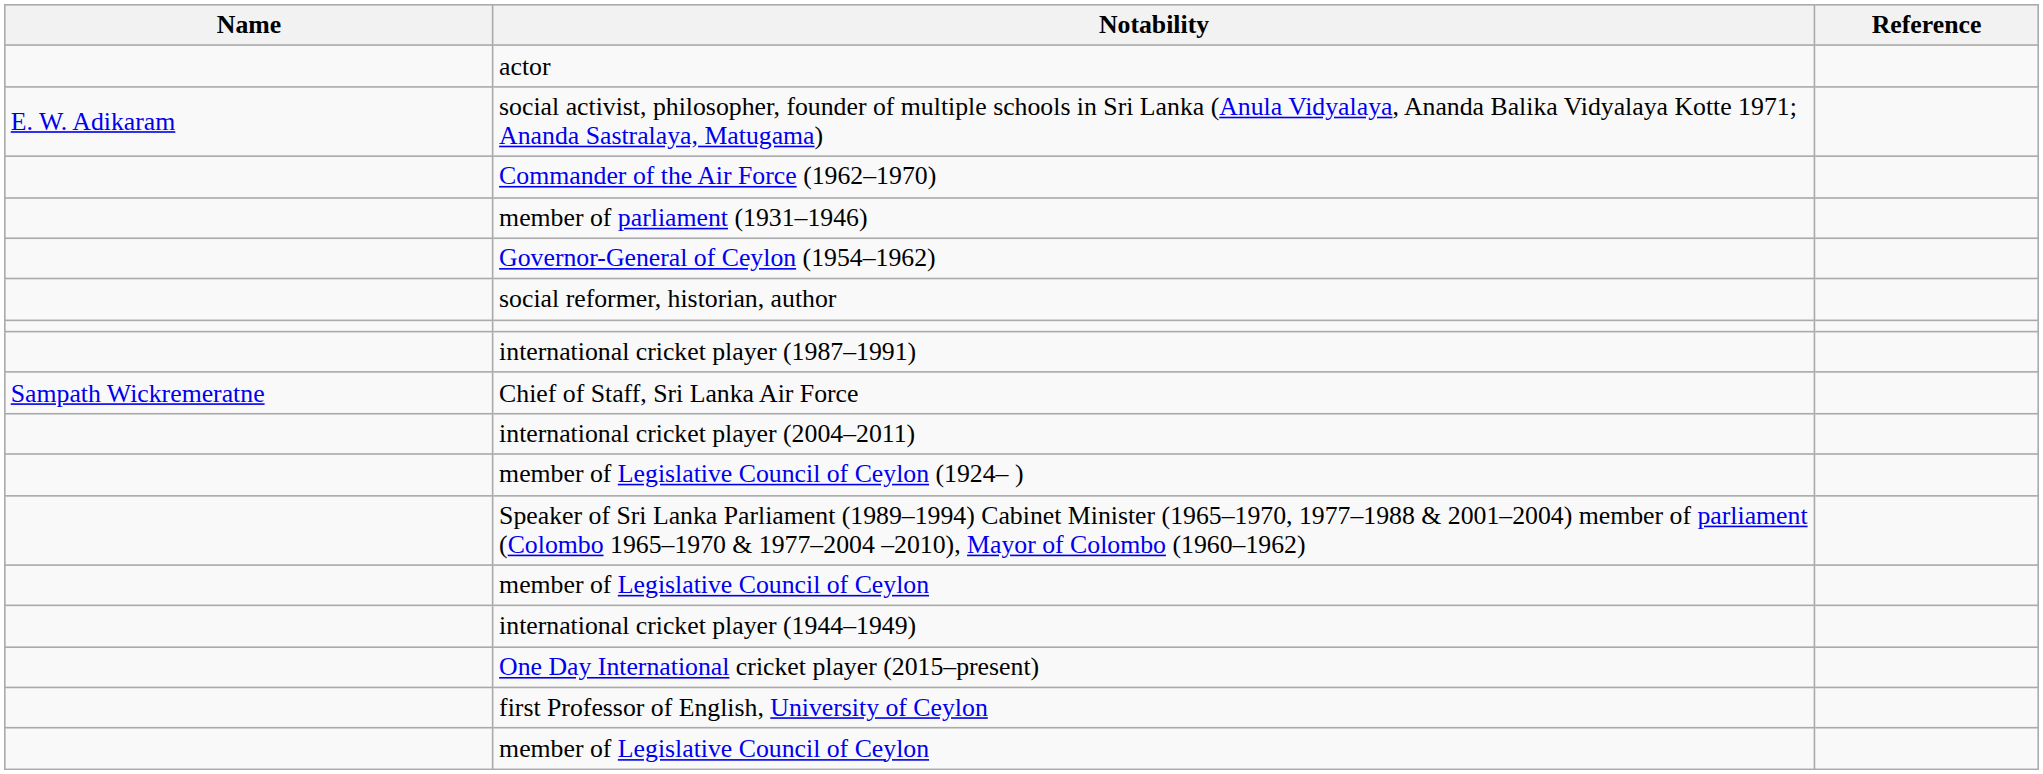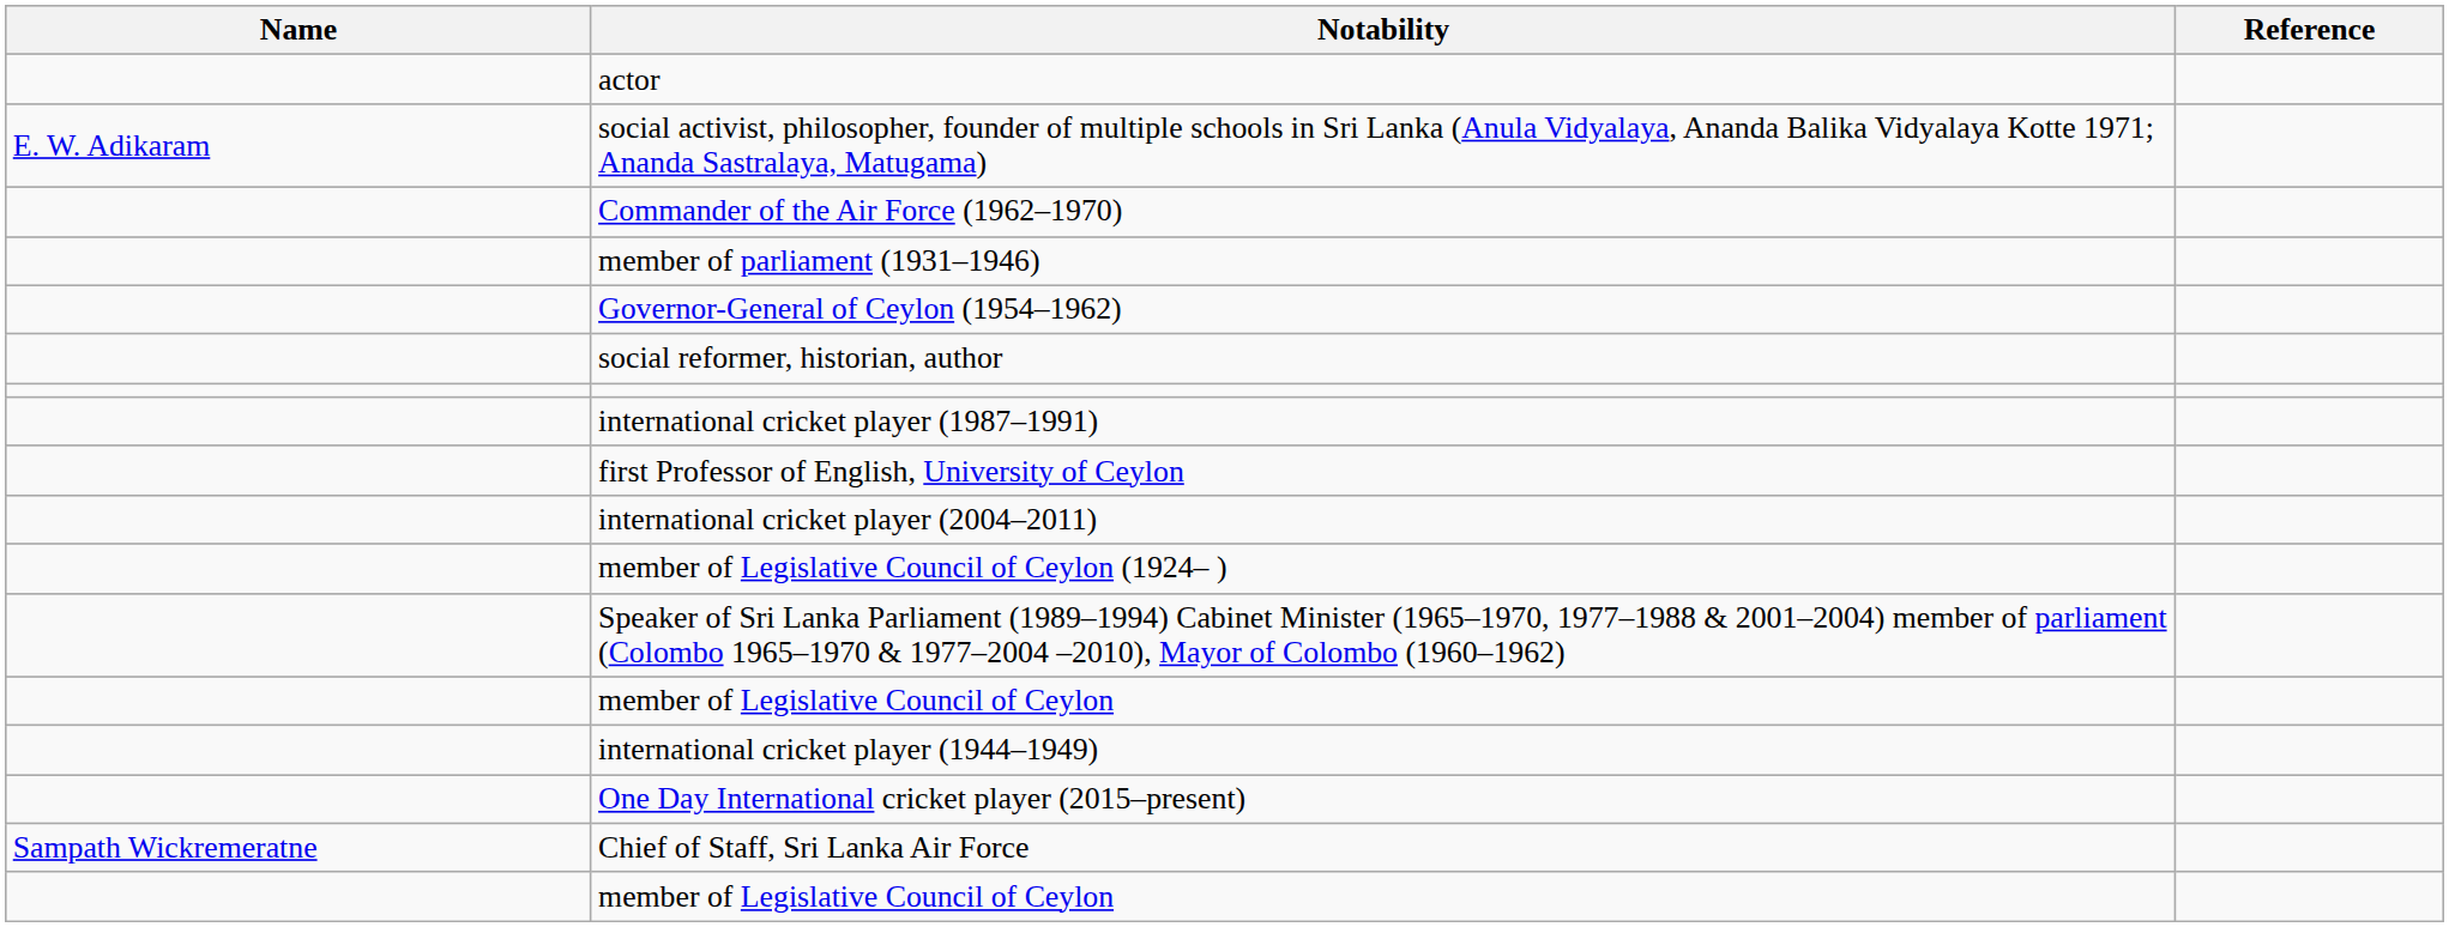rows swapped: first Professor of English, University of Ceylon <-> Chief of Staff, Sri Lanka Air Force
